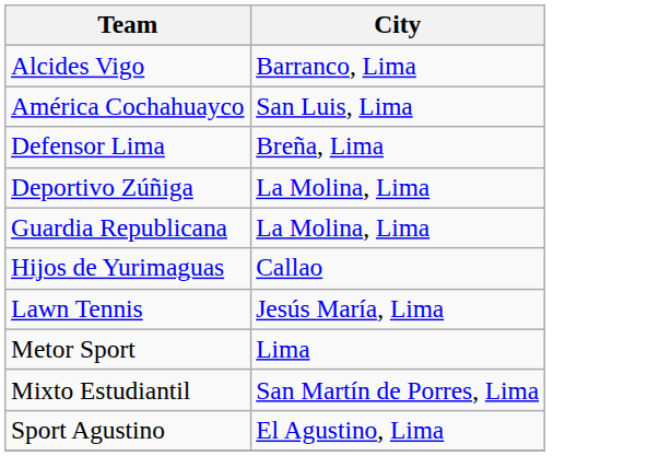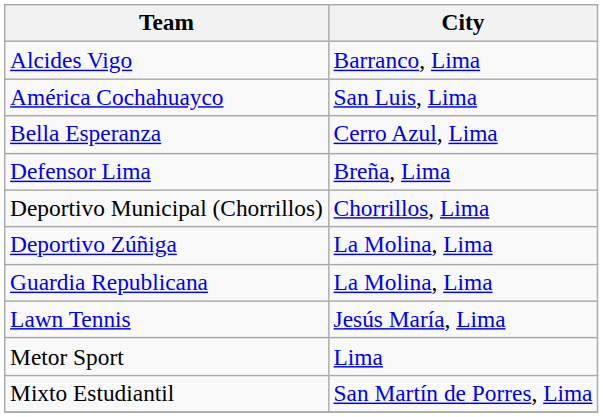+ row: Bella Esperanza | Cerro Azul, Lima
+ row: Deportivo Municipal (Chorrillos) | Chorrillos, Lima
- row: Hijos de Yurimaguas | Callao
- row: Sport Agustino | El Agustino, Lima
